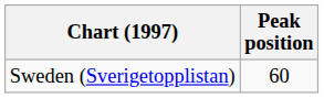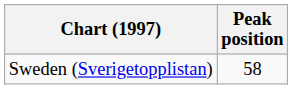Sweden (Sverigetopplistan) | Peak position: 60 -> 58
